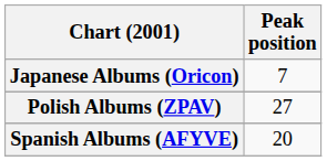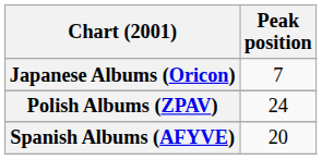Polish Albums (ZPAV) | Peak position: 27 -> 24
